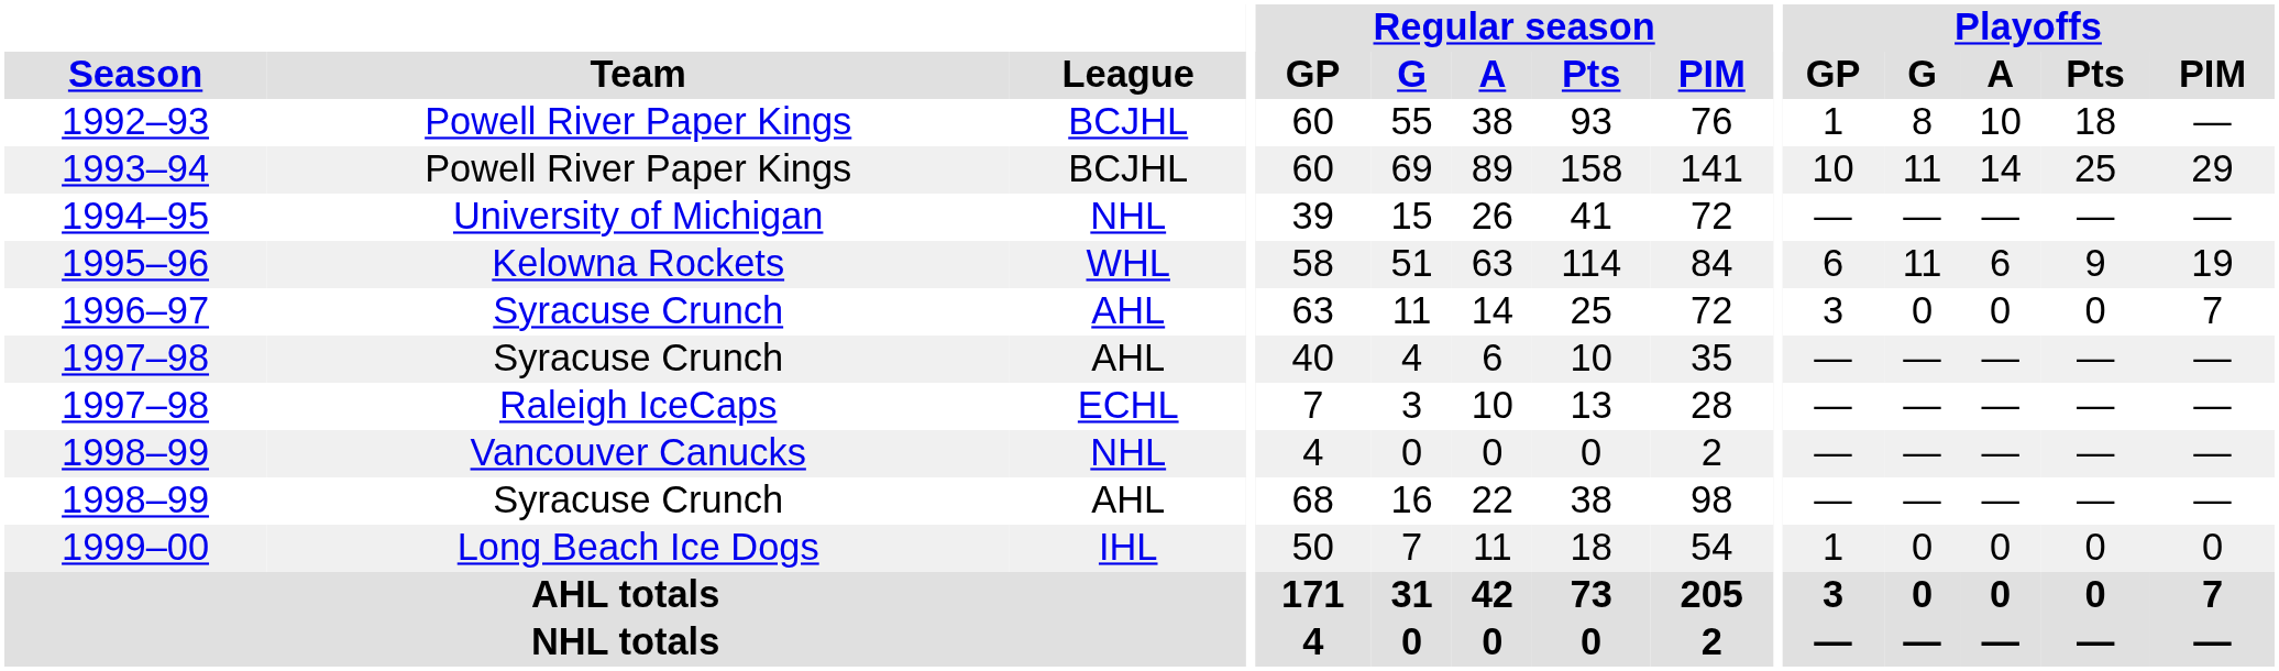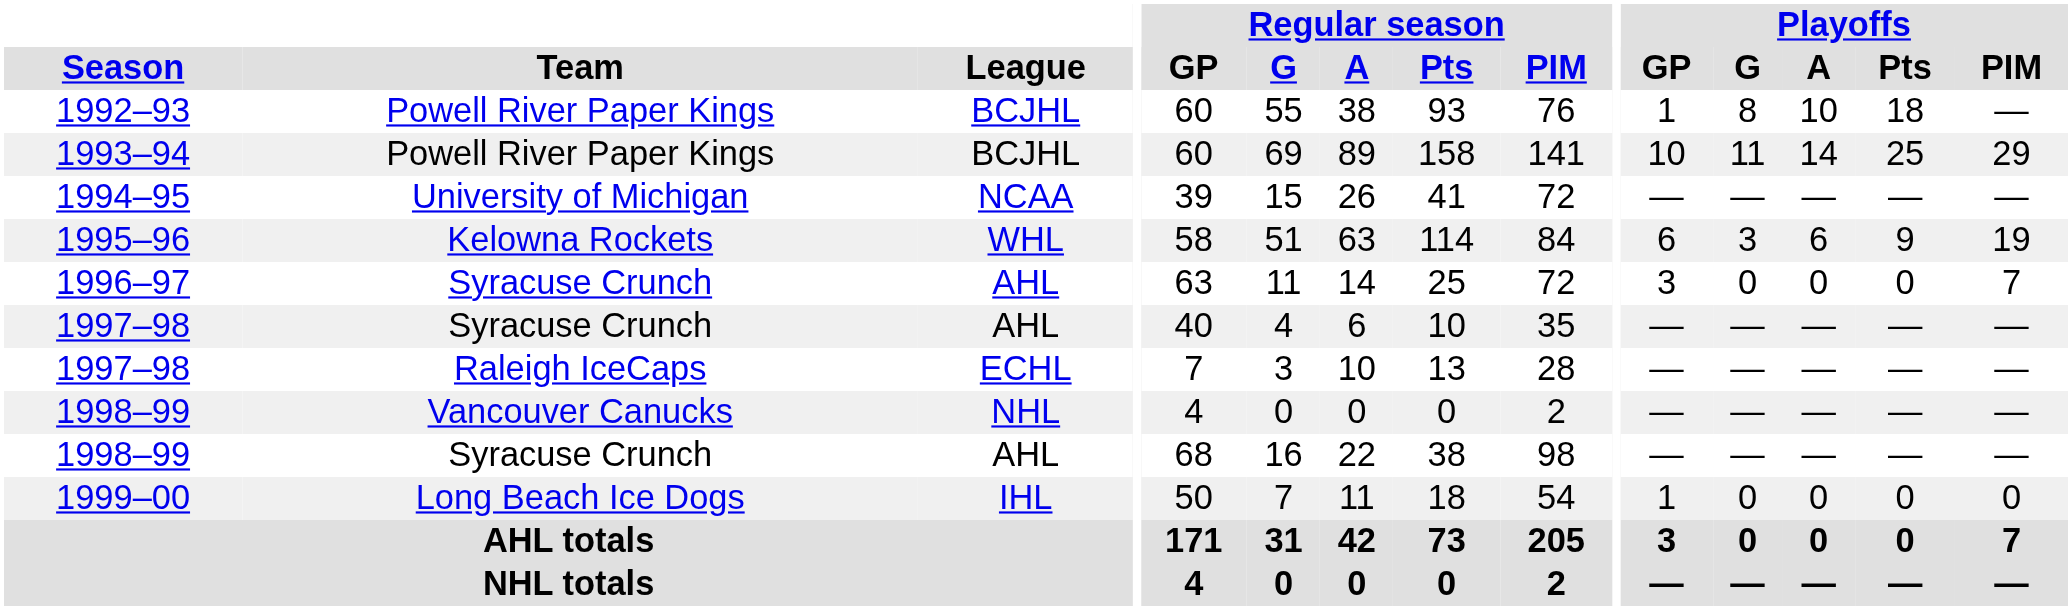1994–95 | League: NHL -> NCAA
1995–96 | Playoffs / G: 11 -> 3
